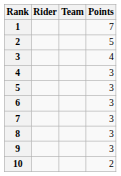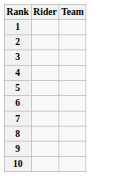- column: Points | 7 | 5 | 4 | 3 | 3 | 3 | 3 | 3 | 3 | 2
